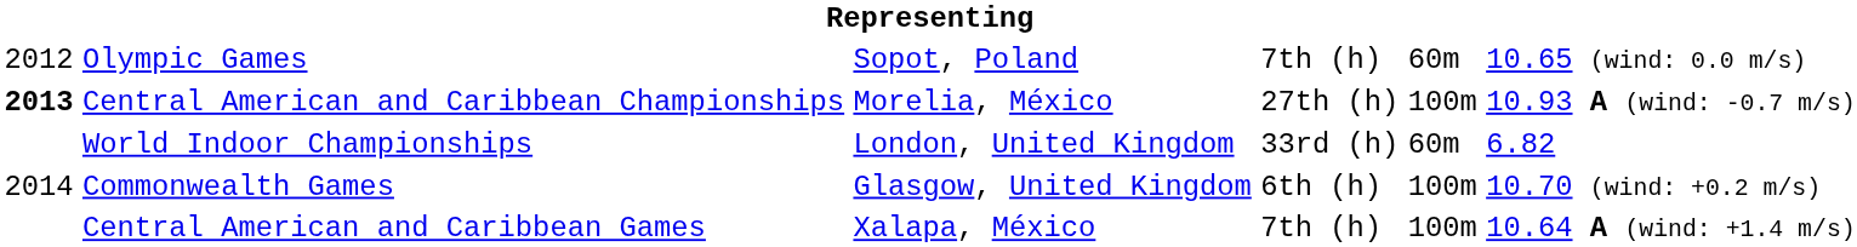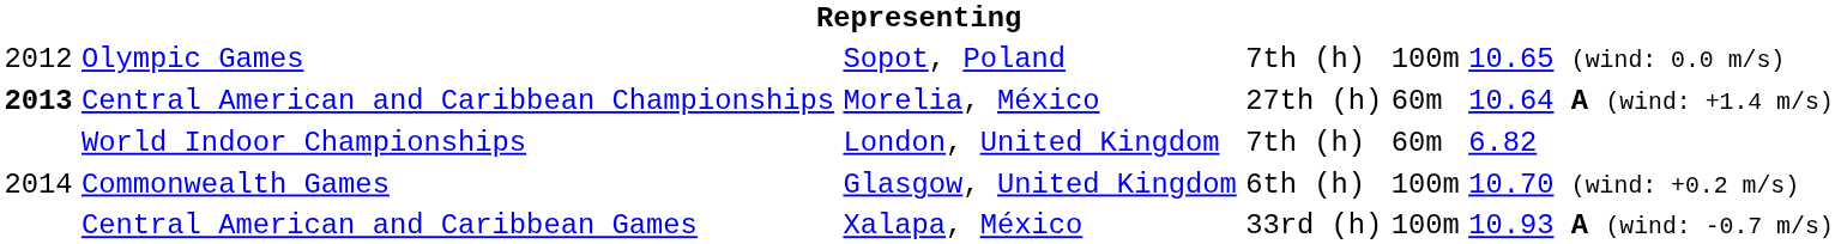Olympic Games | column 5: 60m -> 100m
Central American and Caribbean Championships | column 5: 100m -> 60m
Central American and Caribbean Championships | column 6: 10.93 A (wind: -0.7 m/s) -> 10.64 A (wind: +1.4 m/s)
World Indoor Championships | column 4: 33rd (h) -> 7th (h)
Central American and Caribbean Games | column 4: 7th (h) -> 33rd (h)
Central American and Caribbean Games | column 6: 10.64 A (wind: +1.4 m/s) -> 10.93 A (wind: -0.7 m/s)
